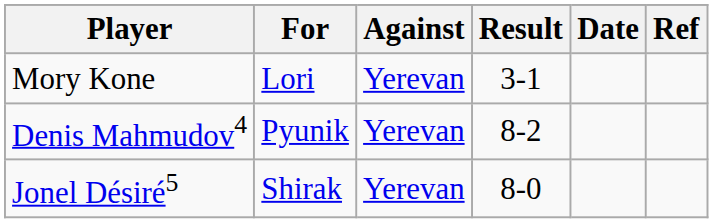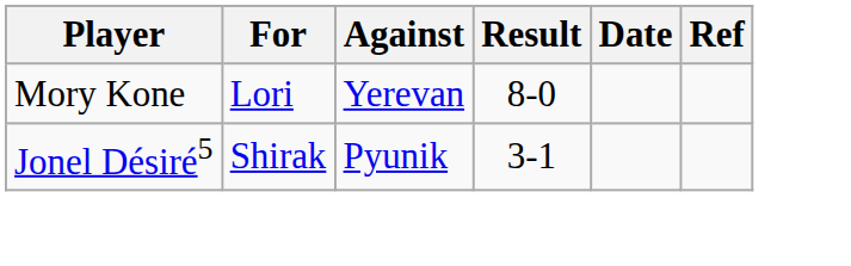Mory Kone | Result: 3-1 -> 8-0
- row: Denis Mahmudov4 | Pyunik | Yerevan | 8-2
Jonel Désiré5 | Against: Yerevan -> Pyunik
Jonel Désiré5 | Result: 8-0 -> 3-1
